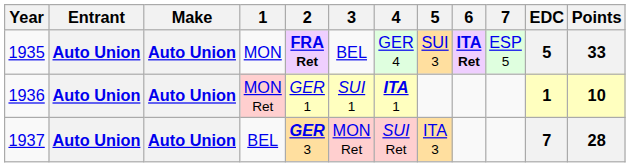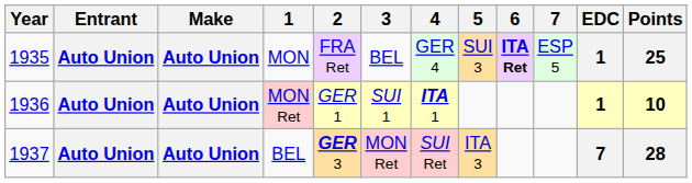MON | 2: bold -> normal
MON | EDC: 5 -> 1
MON | Points: 33 -> 25
